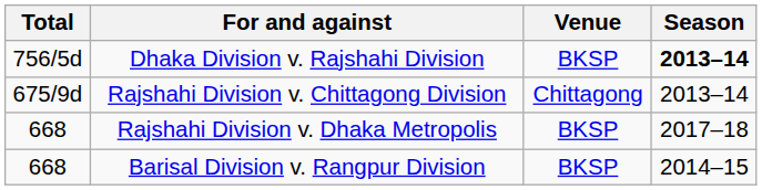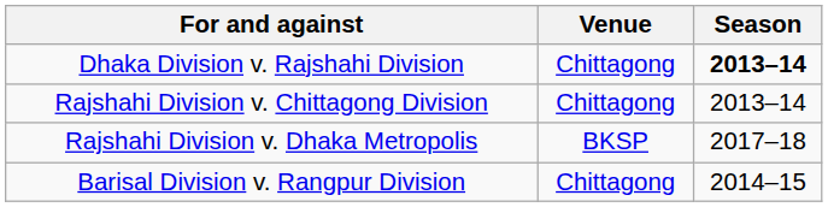- column: Total | 756/5d | 675/9d | 668 | 668
Dhaka Division v. Rajshahi Division | Venue: BKSP -> Chittagong
Barisal Division v. Rangpur Division | Venue: BKSP -> Chittagong
